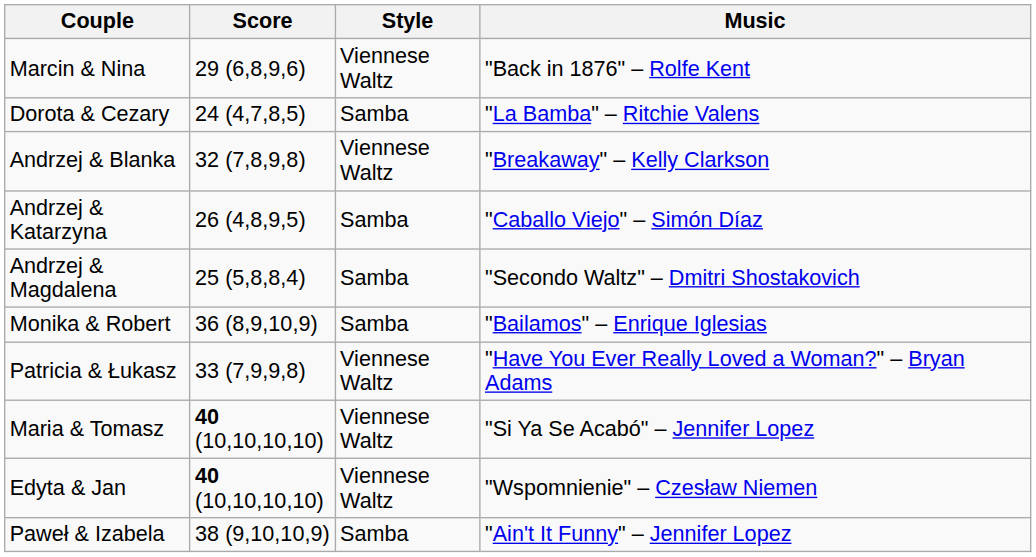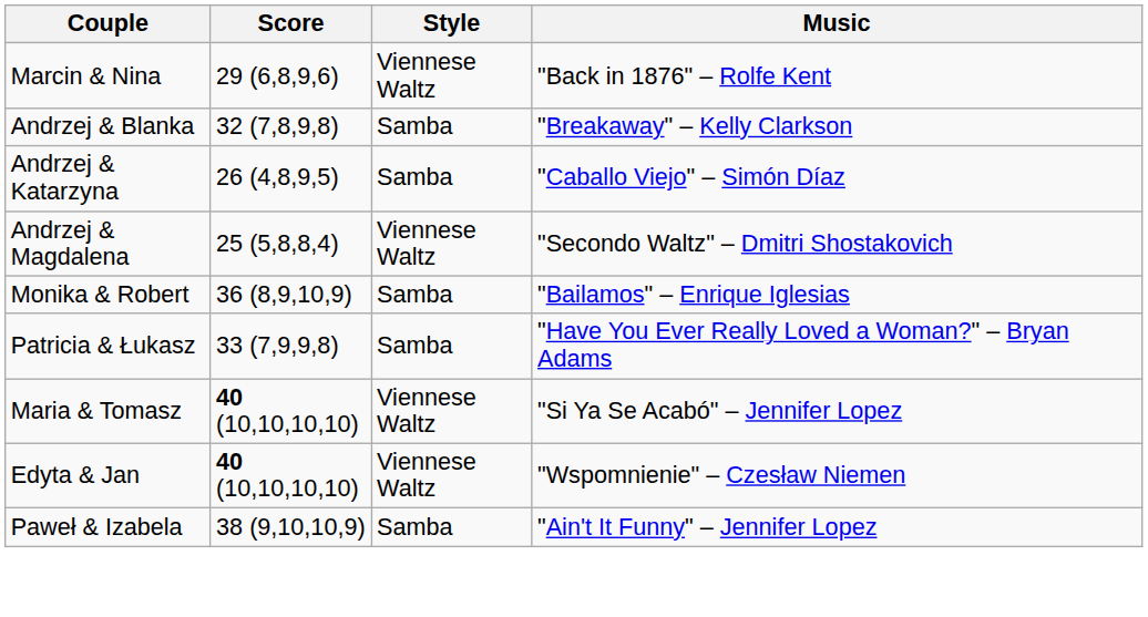- row: Dorota & Cezary | 24 (4,7,8,5) | Samba | "La Bamba" – Ritchie Valens
Andrzej & Blanka | Style: Viennese Waltz -> Samba
Andrzej & Magdalena | Style: Samba -> Viennese Waltz
Patricia & Łukasz | Style: Viennese Waltz -> Samba
